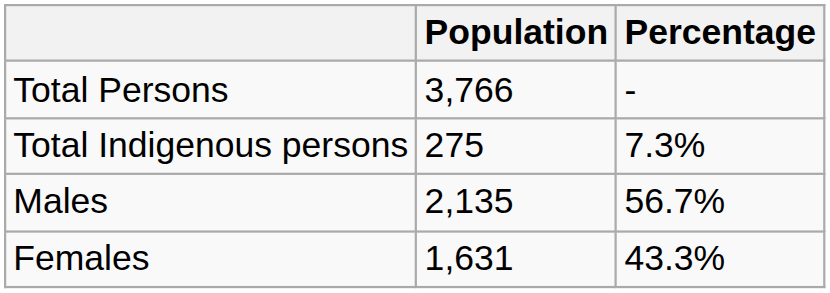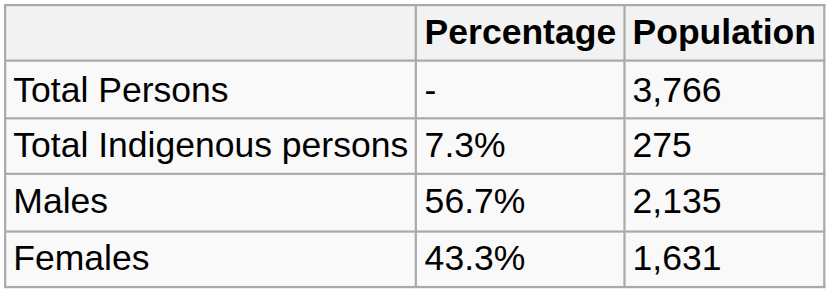columns swapped: Population <-> Percentage
